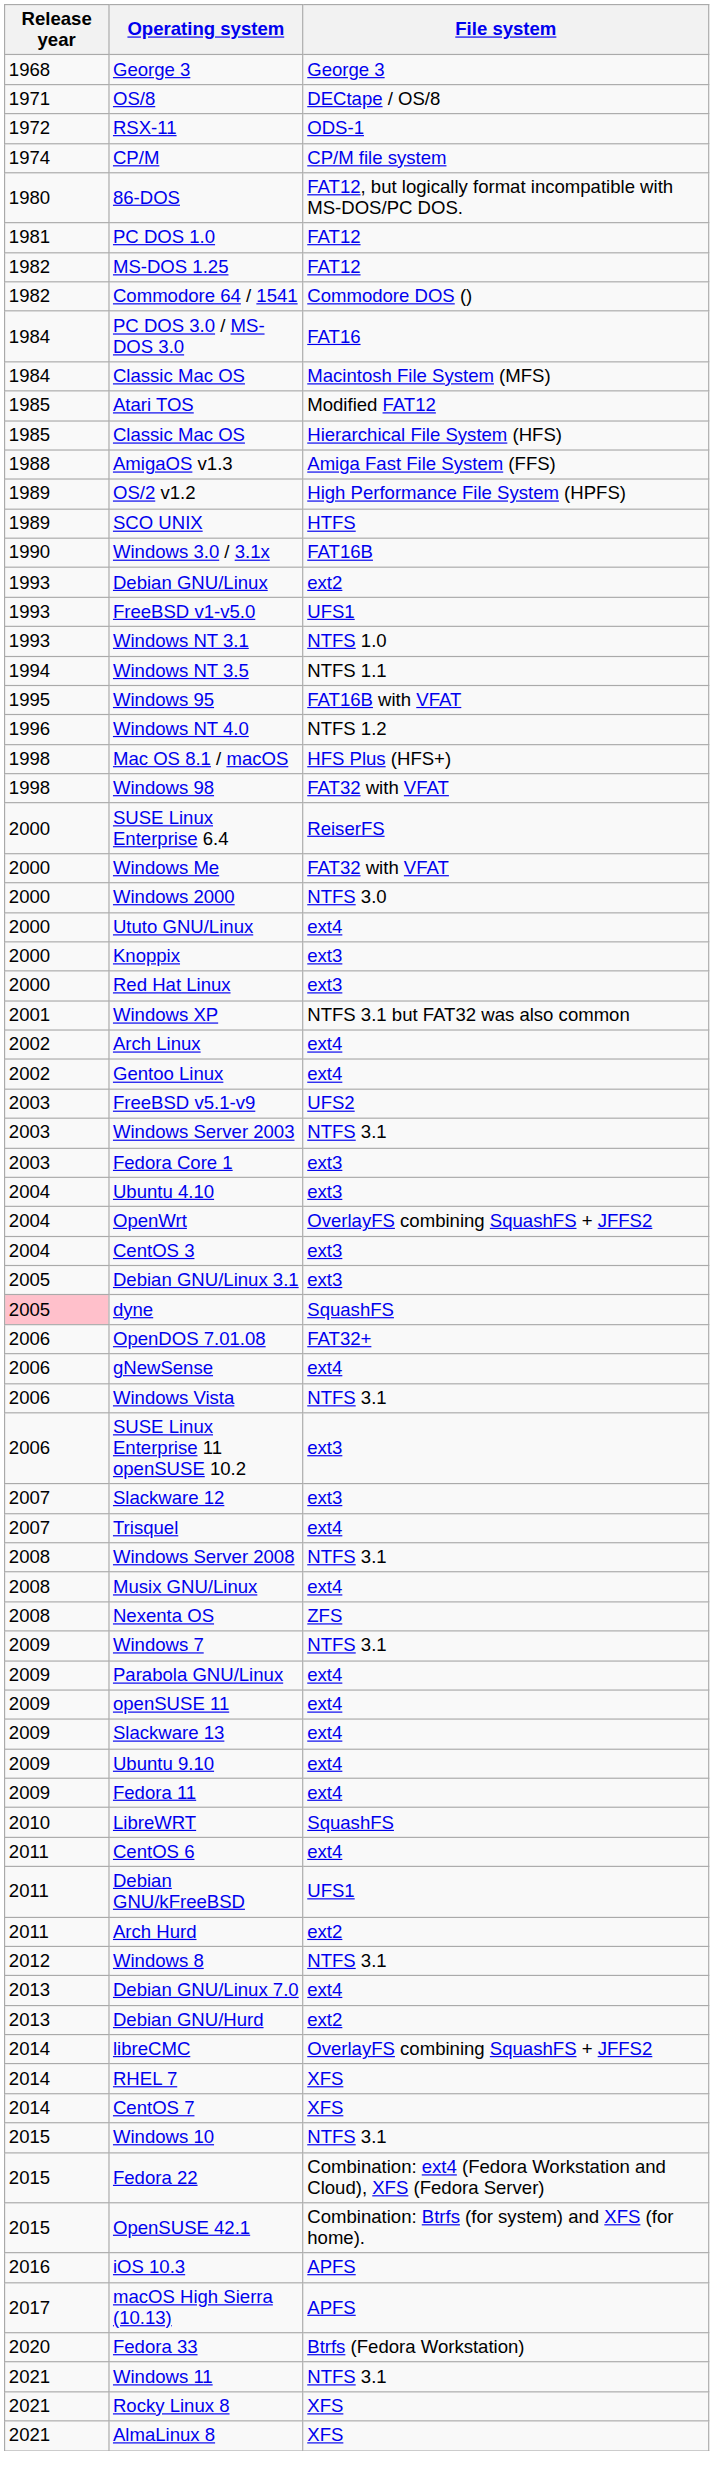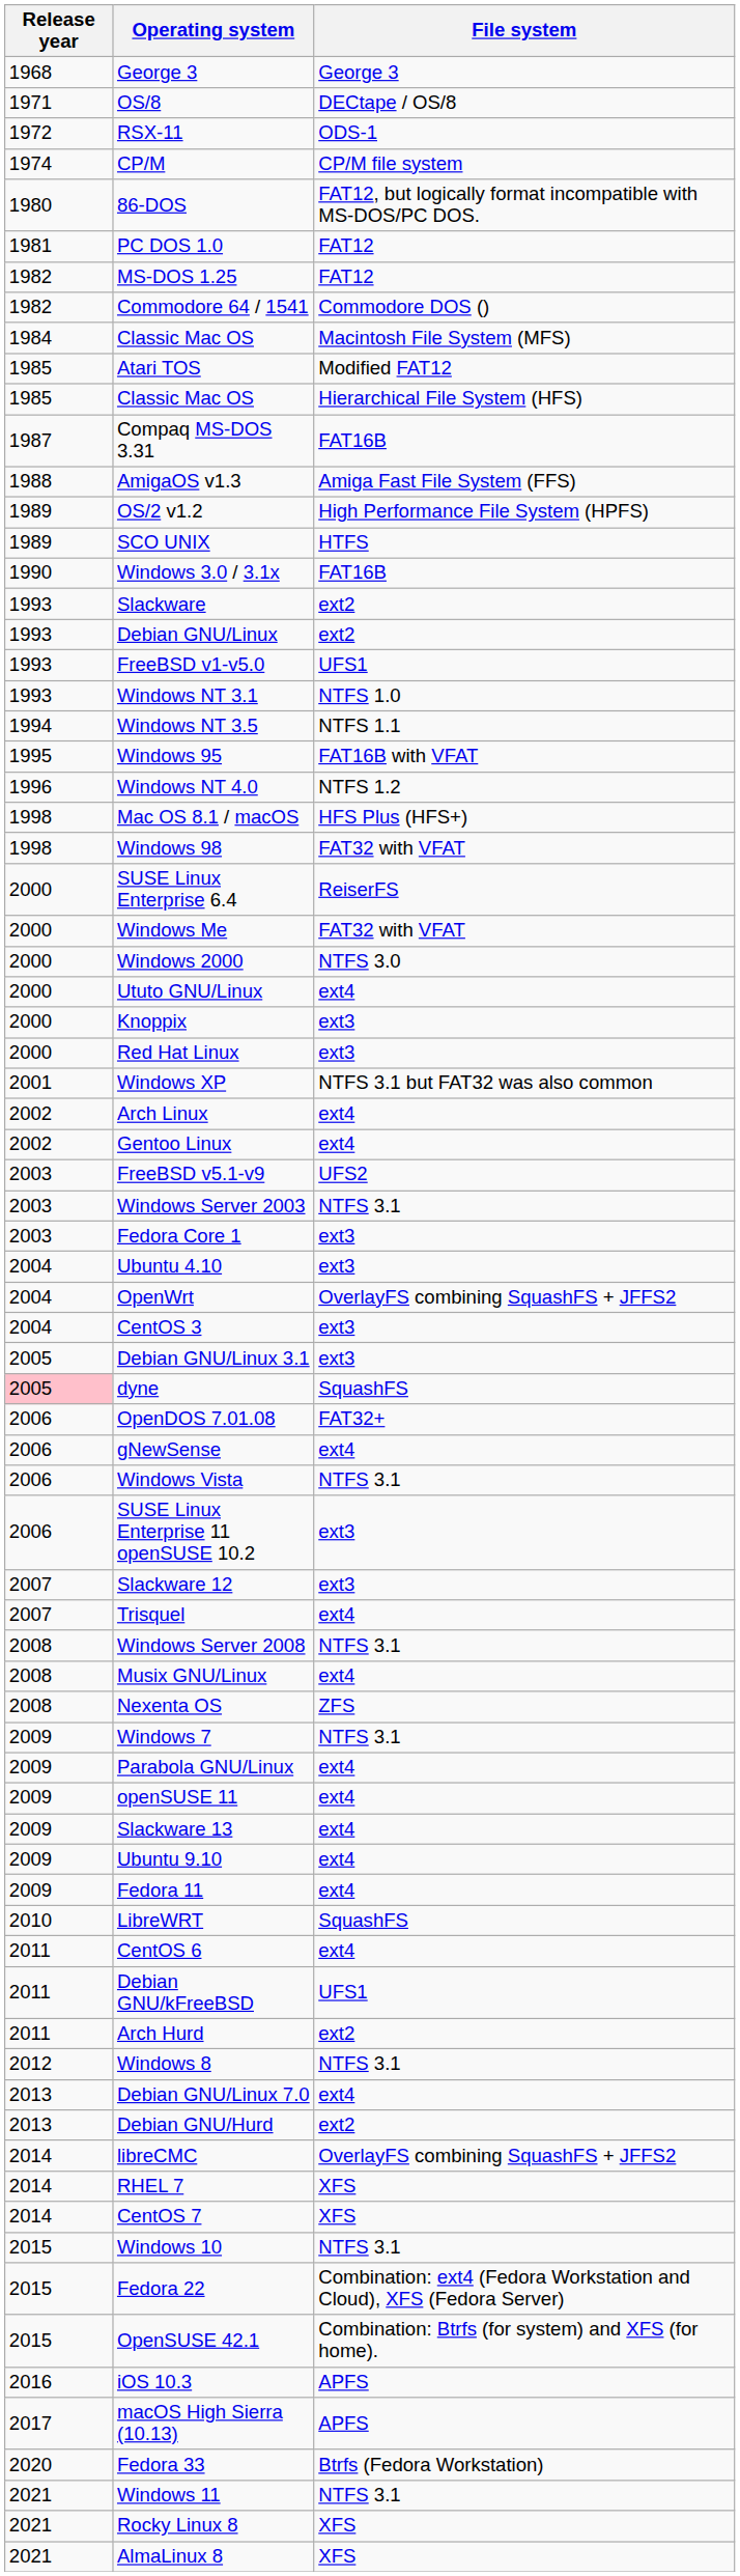- row: 1984 | PC DOS 3.0 / MS-DOS 3.0 | FAT16
+ row: 1987 | Compaq MS-DOS 3.31 | FAT16B
+ row: 1993 | Slackware | ext2
